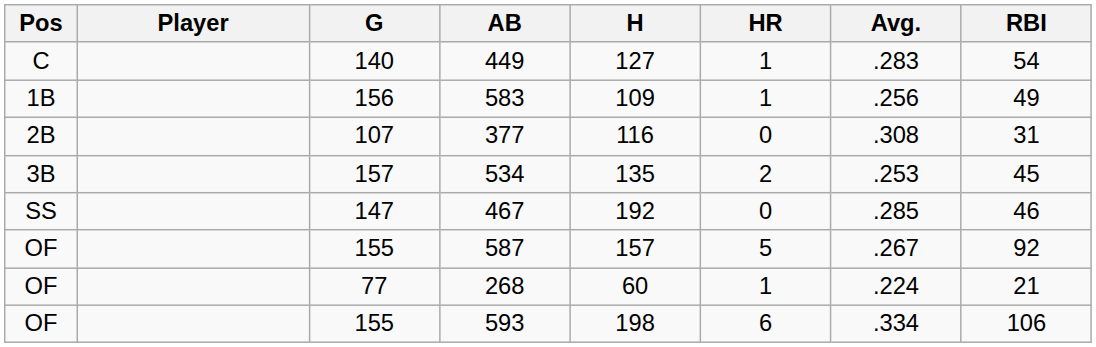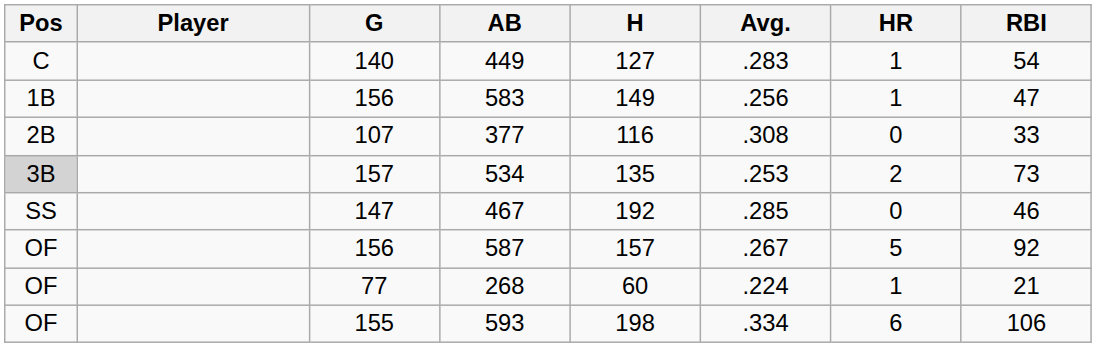columns swapped: Avg. <-> HR
583 | H: 109 -> 149
583 | RBI: 49 -> 47
377 | RBI: 31 -> 33
534 | Pos: no background -> lightgrey background
534 | RBI: 45 -> 73
587 | G: 155 -> 156
